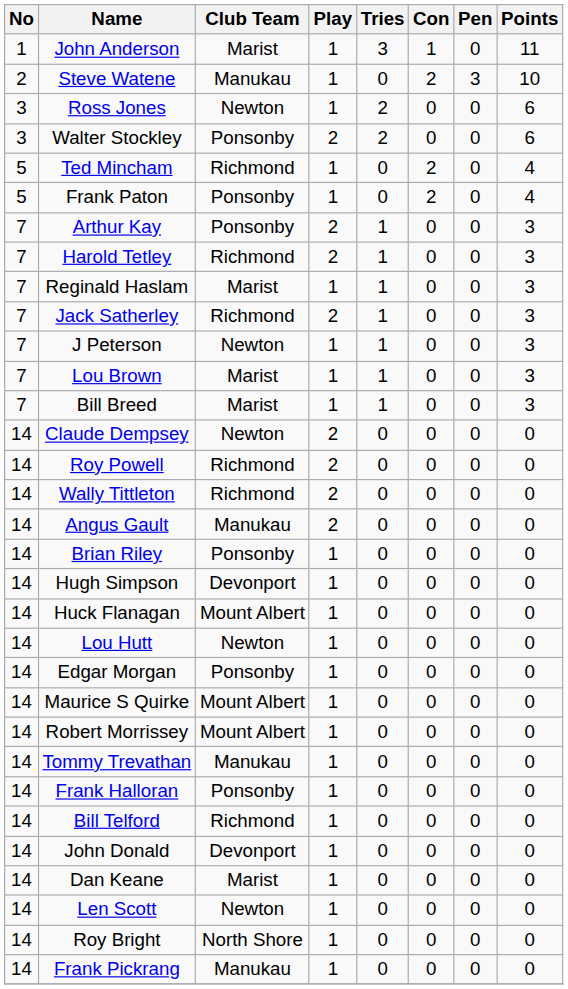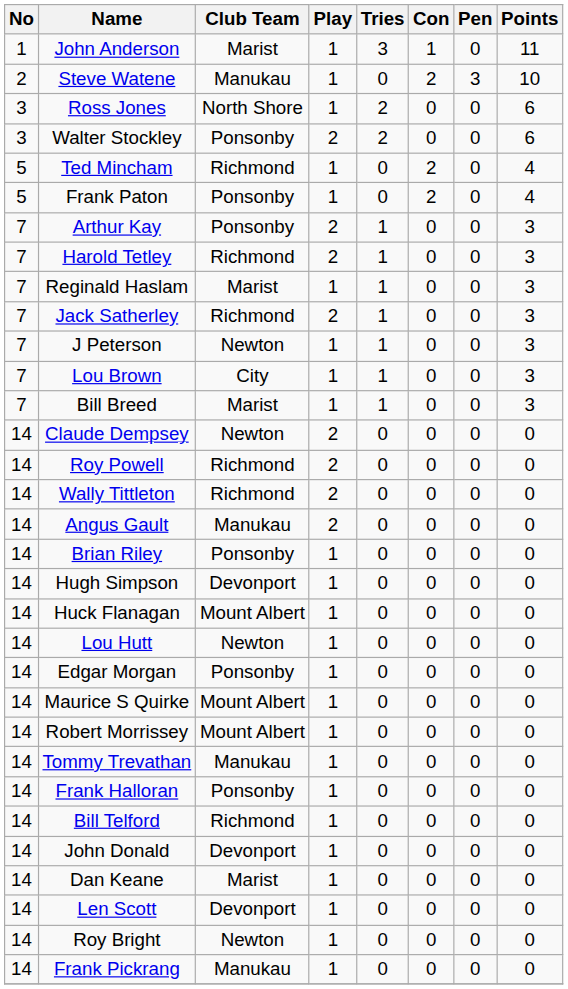Ross Jones | Club Team: Newton -> North Shore
Lou Brown | Club Team: Marist -> City
Len Scott | Club Team: Newton -> Devonport
Roy Bright | Club Team: North Shore -> Newton
